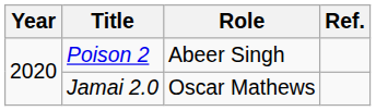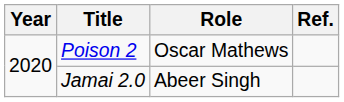Poison 2 | Role: Abeer Singh -> Oscar Mathews
Jamai 2.0 | Role: Oscar Mathews -> Abeer Singh
